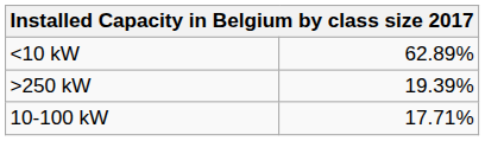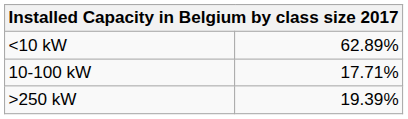rows swapped: 10-100 kW <-> >250 kW
